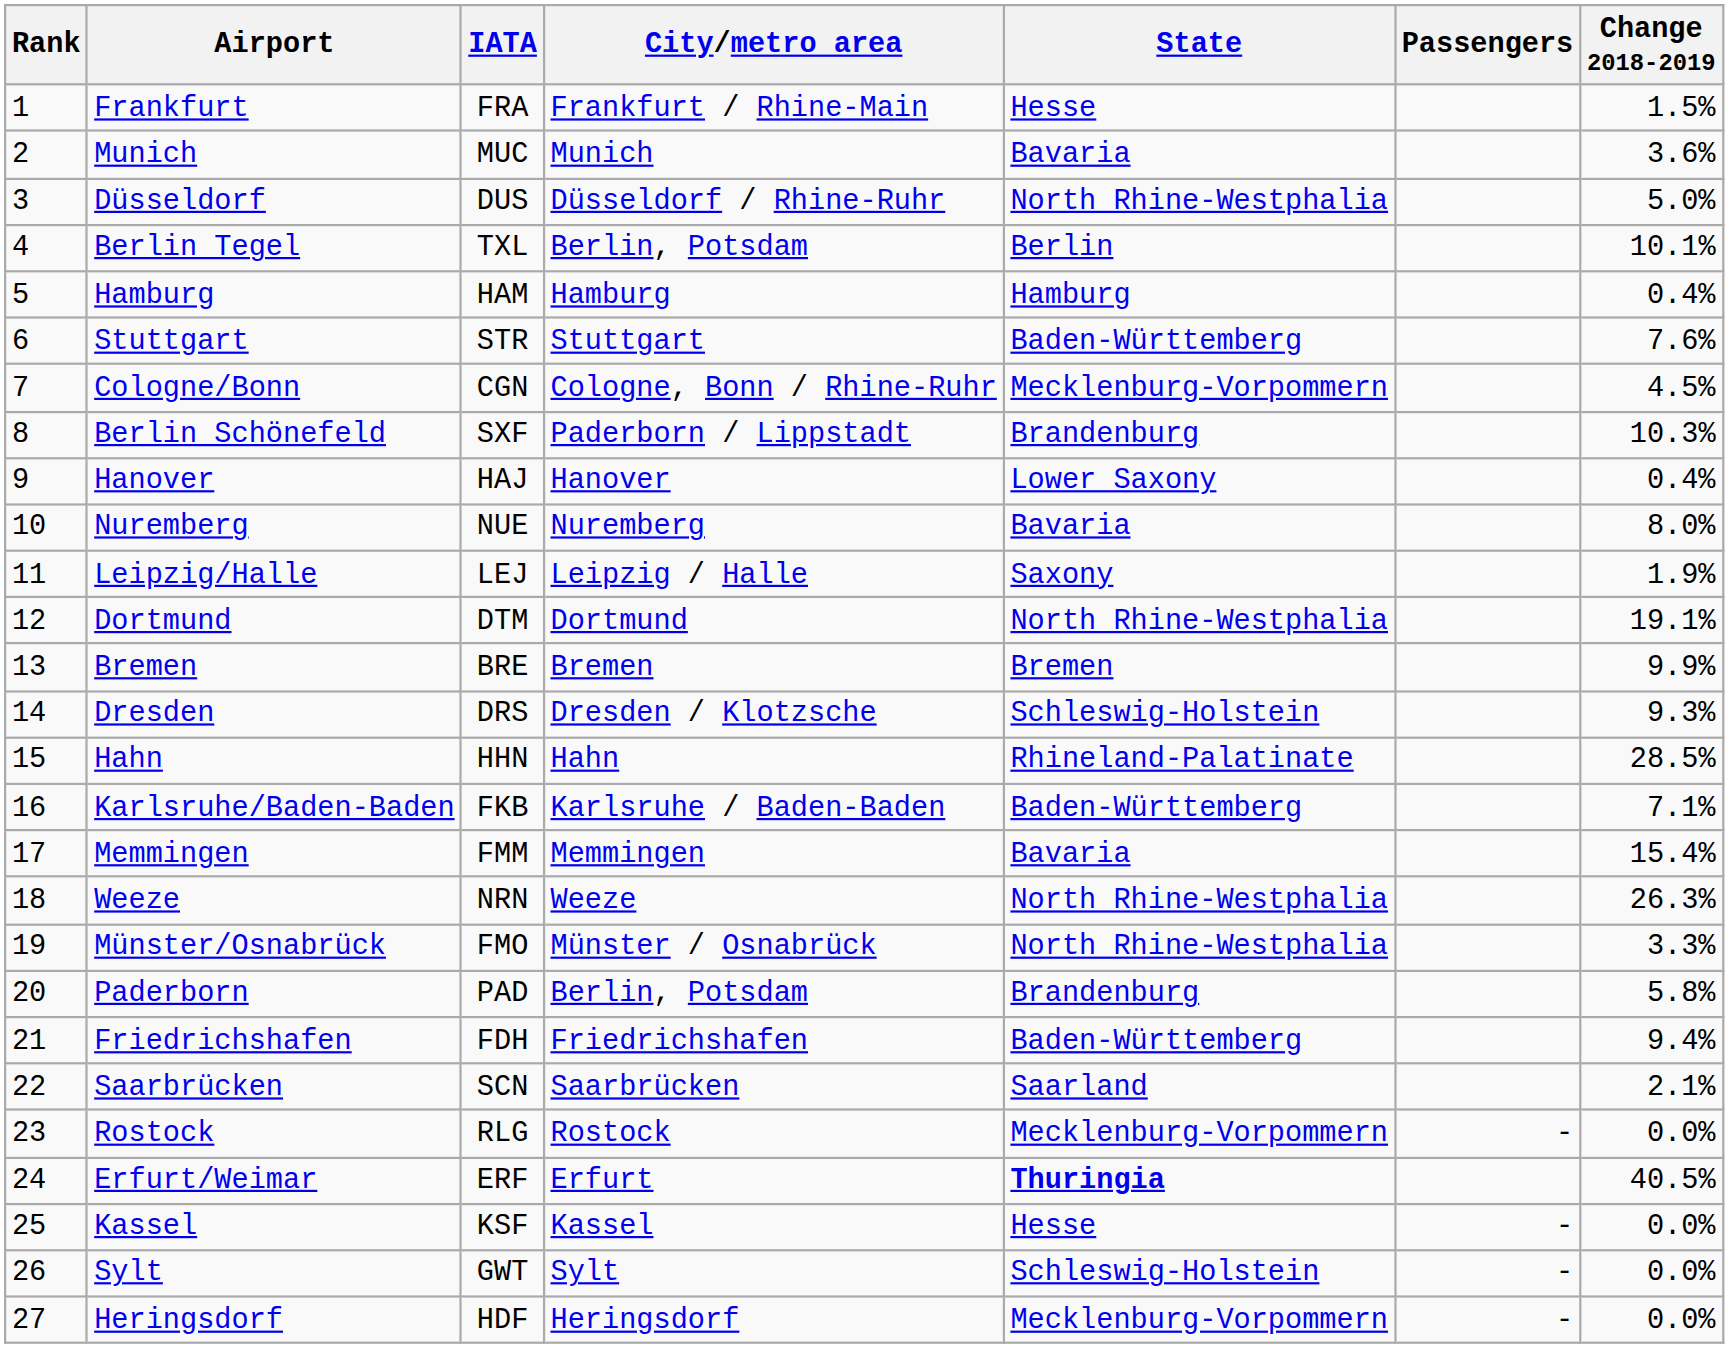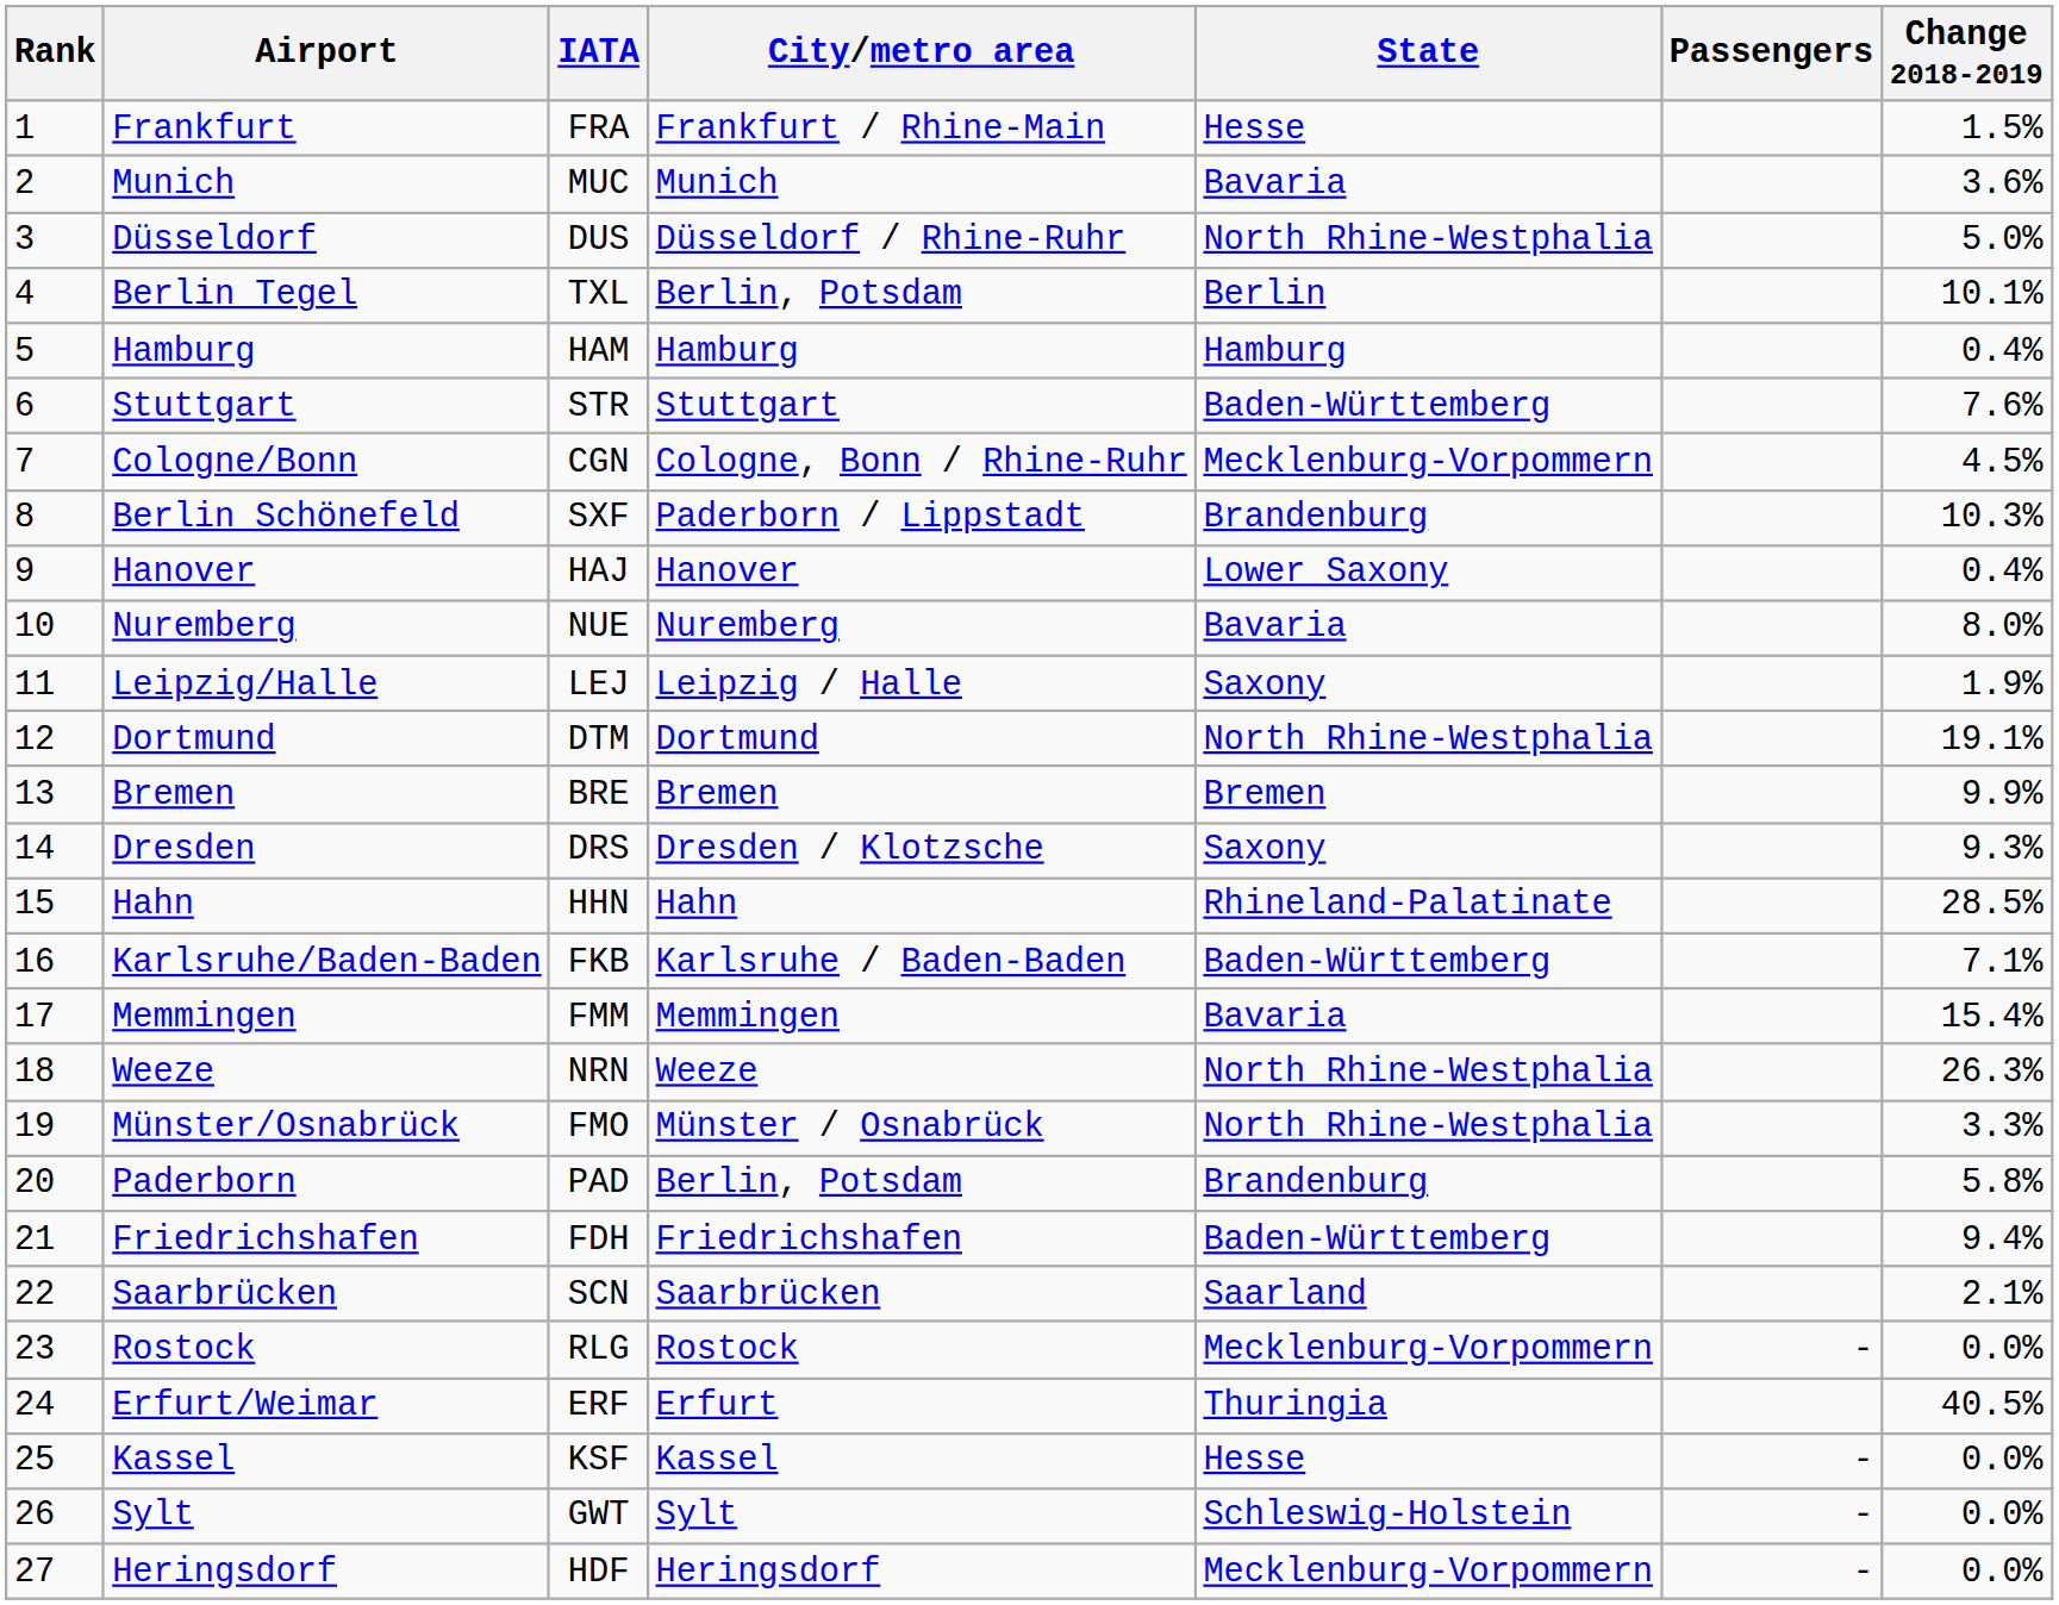Dresden | State: Schleswig-Holstein -> Saxony
Erfurt/Weimar | State: bold -> normal
